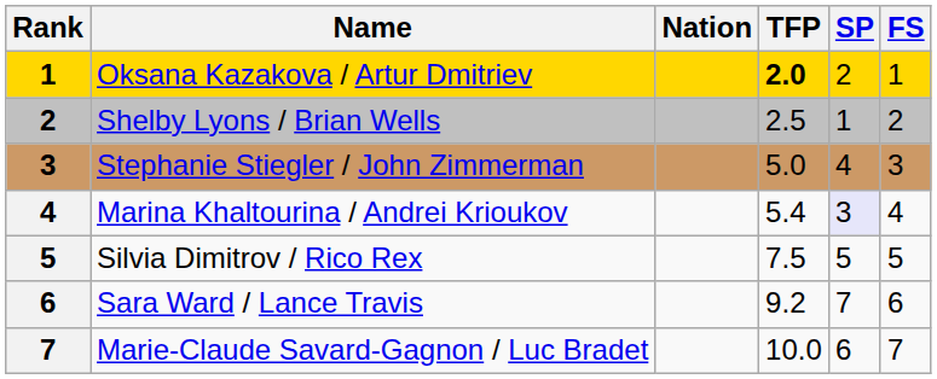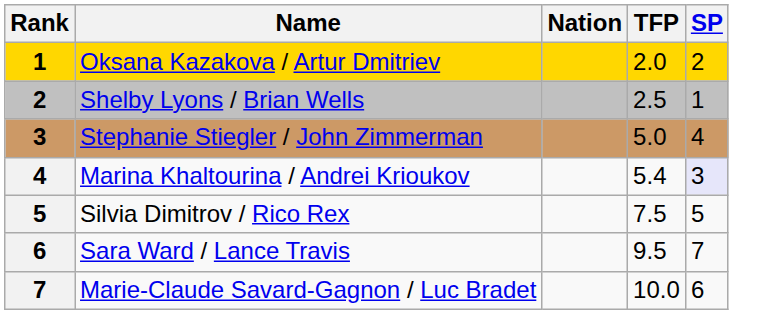- column: FS | 1 | 2 | 3 | 4 | 5 | 6 | 7
Oksana Kazakova / Artur Dmitriev | TFP: bold -> normal
Sara Ward / Lance Travis | TFP: 9.2 -> 9.5
